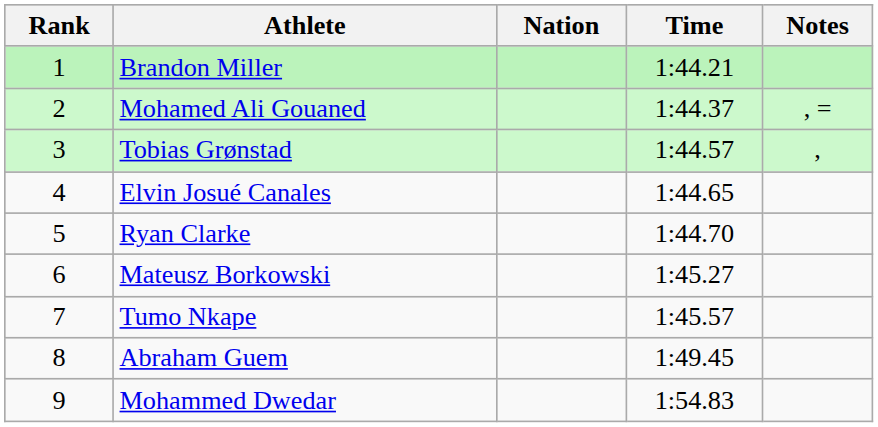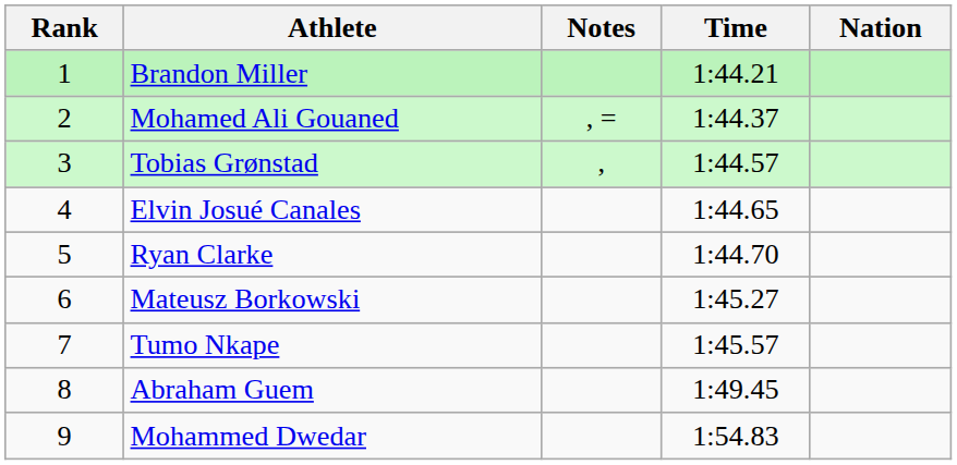columns swapped: Nation <-> Notes
